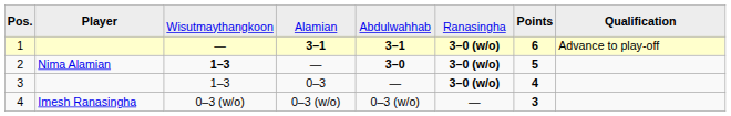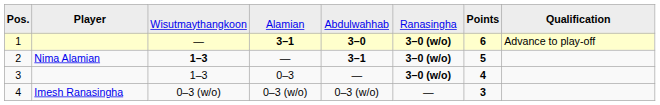1 | column 5: 3–1 -> 3–0
2 | column 5: 3–0 -> 3–1
